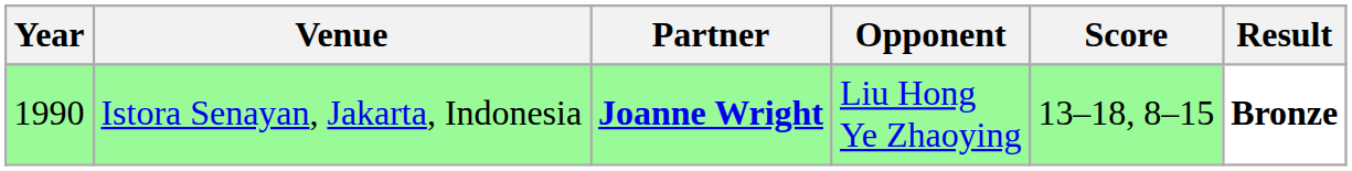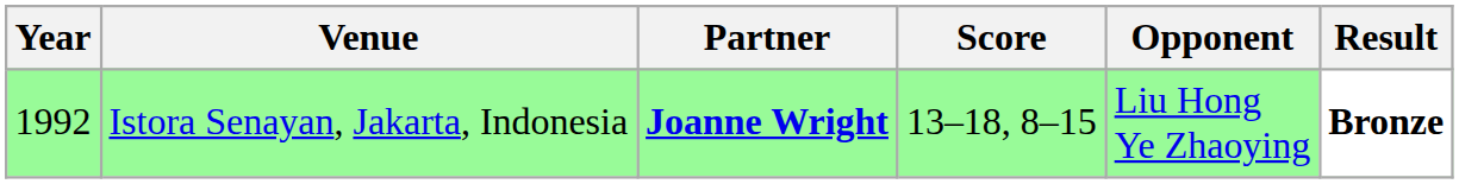columns swapped: Opponent <-> Score
Istora Senayan, Jakarta, Indonesia | Year: 1990 -> 1992
